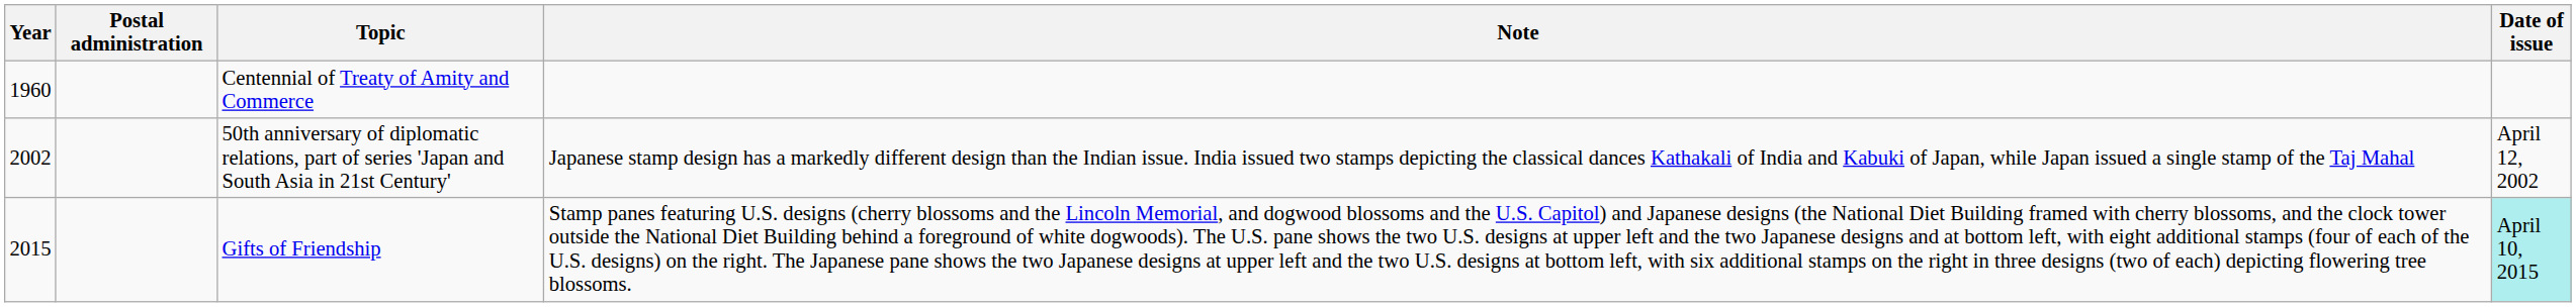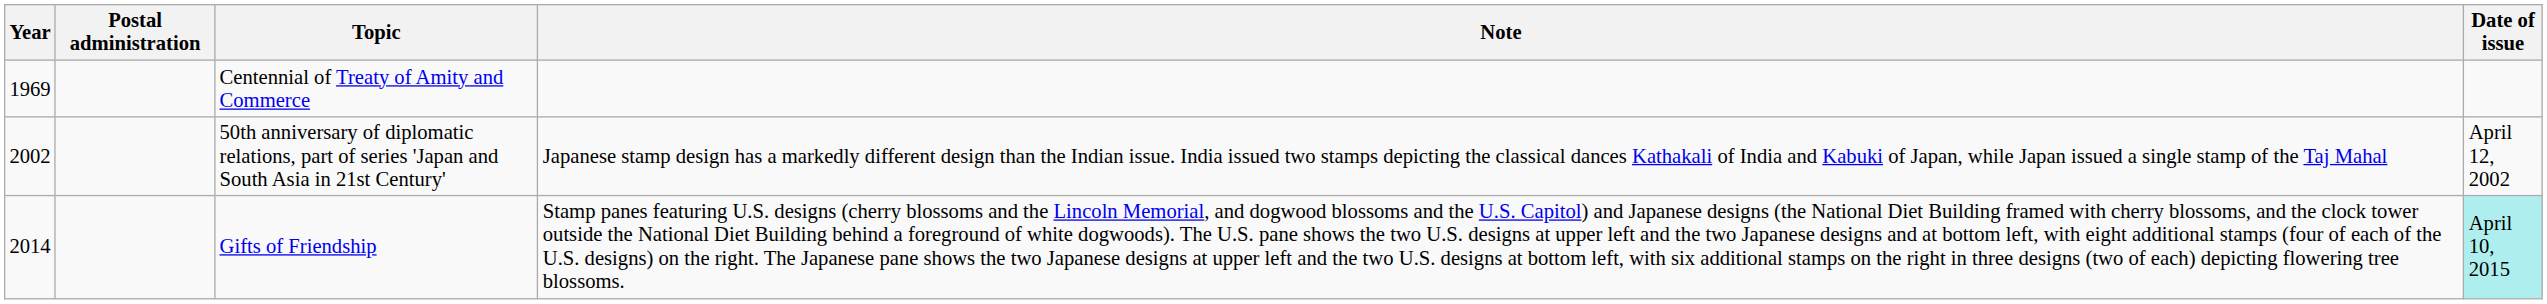Centennial of Treaty of Amity and Commerce | Year: 1960 -> 1969
Gifts of Friendship | Year: 2015 -> 2014
